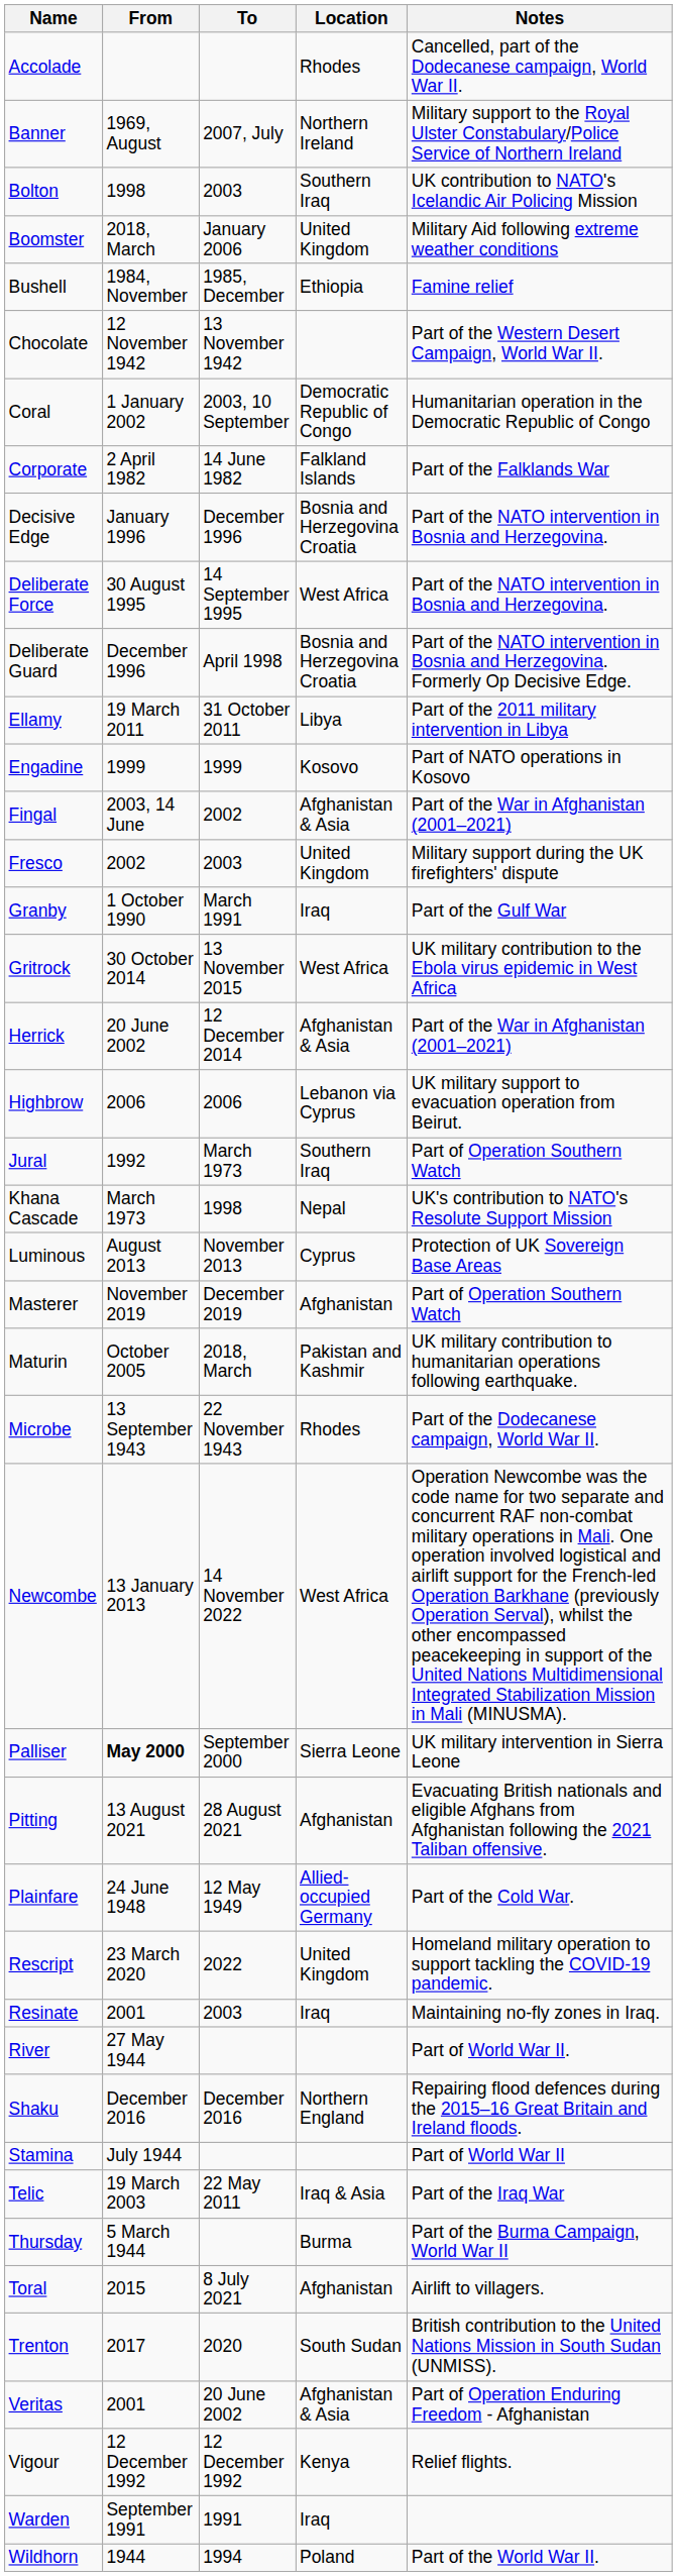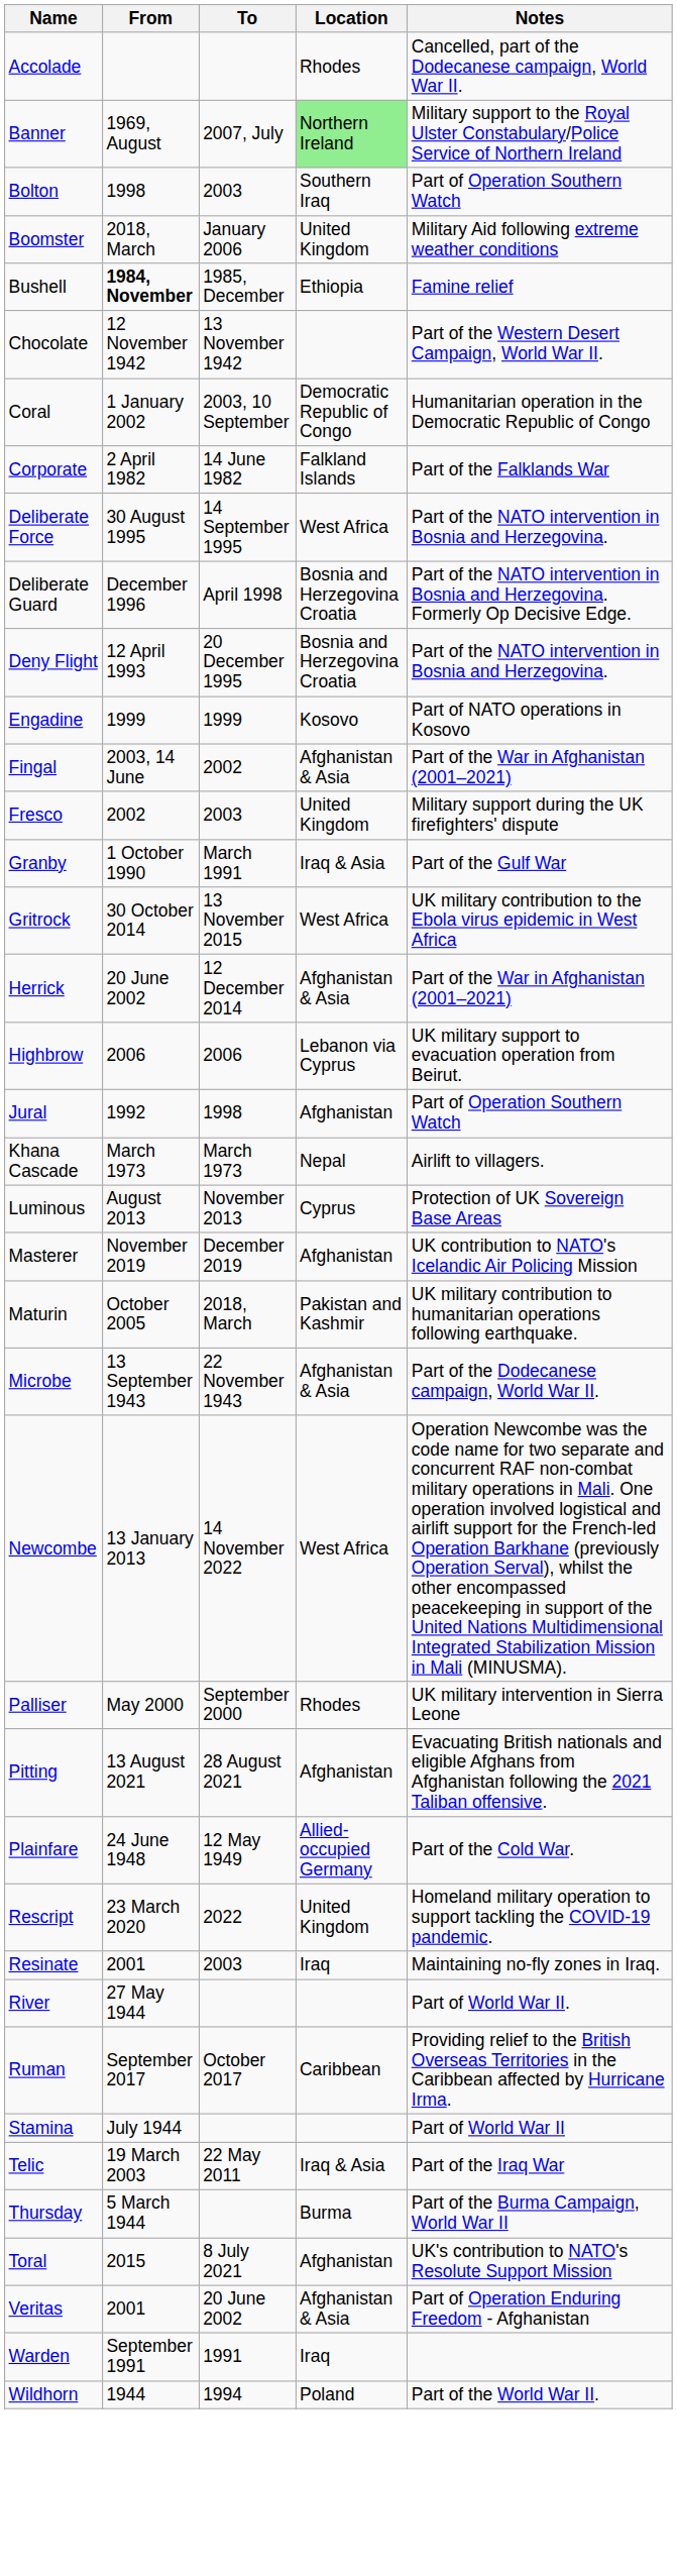Banner | Location: no background -> lightgreen background
Bolton | Notes: UK contribution to NATO's Icelandic Air Policing Mission -> Part of Operation Southern Watch
Bushell | From: normal -> bold
- row: Decisive Edge | January 1996 | December 1996 | Bosnia and Herzegovina Croatia | Part of the NATO intervention in Bosnia and Herzegovina.
+ row: Deny Flight | 12 April 1993 | 20 December 1995 | Bosnia and Herzegovina Croatia | Part of the NATO intervention in Bosnia and Herzegovina.
- row: Ellamy | 19 March 2011 | 31 October 2011 | Libya | Part of the 2011 military intervention in Libya
Granby | Location: Iraq -> Iraq & Asia
Jural | To: March 1973 -> 1998
Jural | Location: Southern Iraq -> Afghanistan
Khana Cascade | To: 1998 -> March 1973
Khana Cascade | Notes: UK's contribution to NATO's Resolute Support Mission -> Airlift to villagers.
Masterer | Notes: Part of Operation Southern Watch -> UK contribution to NATO's Icelandic Air Policing Mission
Microbe | Location: Rhodes -> Afghanistan & Asia
Palliser | From: bold -> normal
Palliser | Location: Sierra Leone -> Rhodes
+ row: Ruman | September 2017 | October 2017 | Caribbean | Providing relief to the British Overseas Territories in the Caribbean affected by Hurricane Irma.
- row: Shaku | December 2016 | December 2016 | Northern England | Repairing flood defences during the 2015–16 Great Britain and Ireland floods.
Toral | Notes: Airlift to villagers. -> UK's contribution to NATO's Resolute Support Mission
- row: Trenton | 2017 | 2020 | South Sudan | British contribution to the United Nations Mission in South Sudan (UNMISS).
- row: Vigour | 12 December 1992 | 12 December 1992 | Kenya | Relief flights.
